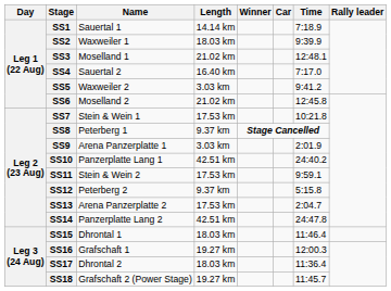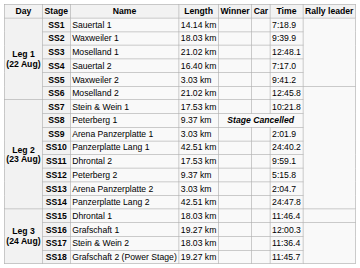SS11 | Name: Stein & Wein 2 -> Dhrontal 2
SS13 | Length: 17.53 km -> 3.03 km
SS17 | Name: Dhrontal 2 -> Stein & Wein 2
